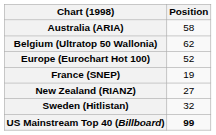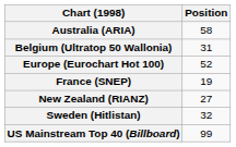Belgium (Ultratop 50 Wallonia) | Position: 62 -> 31
US Mainstream Top 40 (Billboard) | Position: bold -> normal
